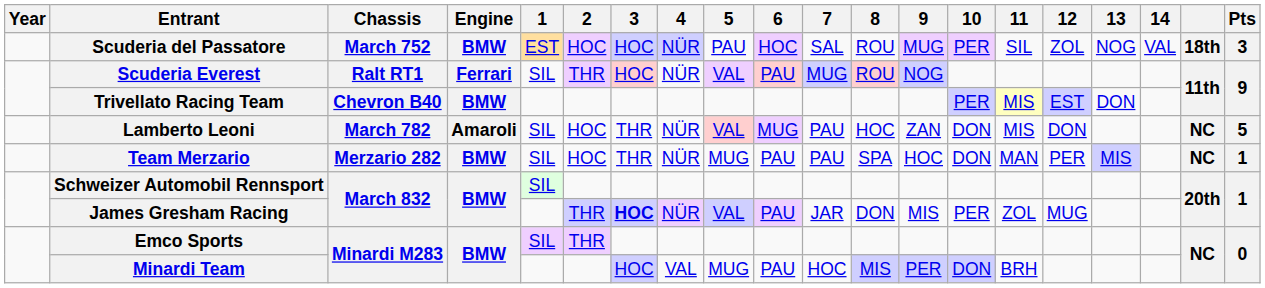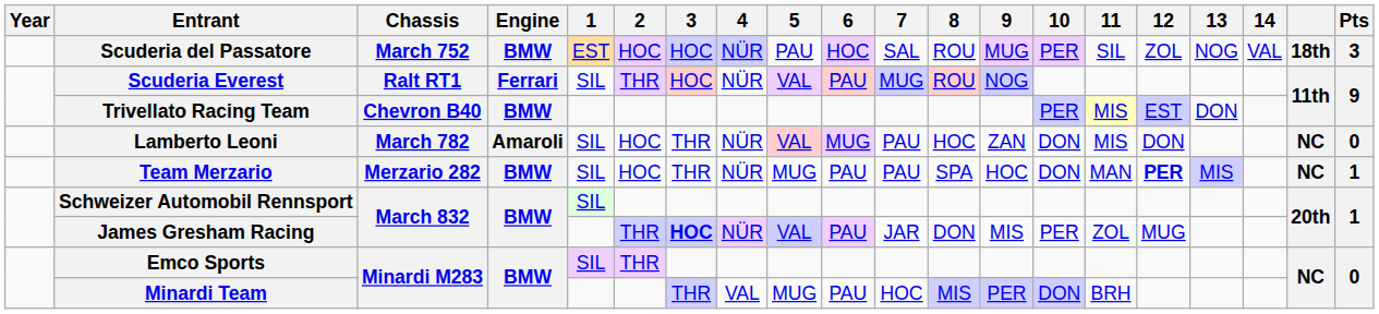Lamberto Leoni | Pts: 5 -> 0
Team Merzario | 12: normal -> bold
Minardi Team | 3: HOC -> THR
